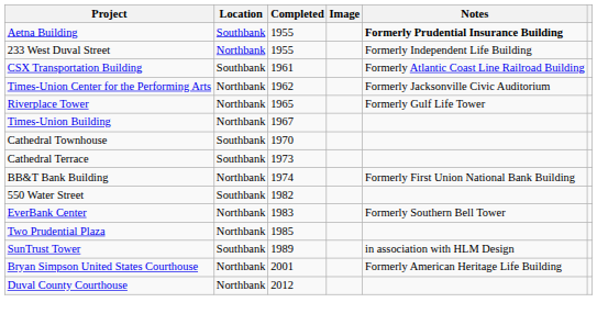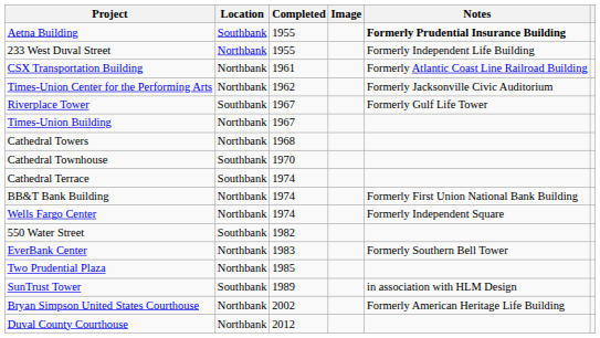CSX Transportation Building | Location: Southbank -> Northbank
Riverplace Tower | Location: Northbank -> Southbank
Riverplace Tower | Completed: 1965 -> 1967
+ row: Cathedral Towers | Northbank | 1968
Cathedral Terrace | Completed: 1973 -> 1974
+ row: Wells Fargo Center | Northbank | 1974 | Formerly Independent Square
Bryan Simpson United States Courthouse | Completed: 2001 -> 2002
